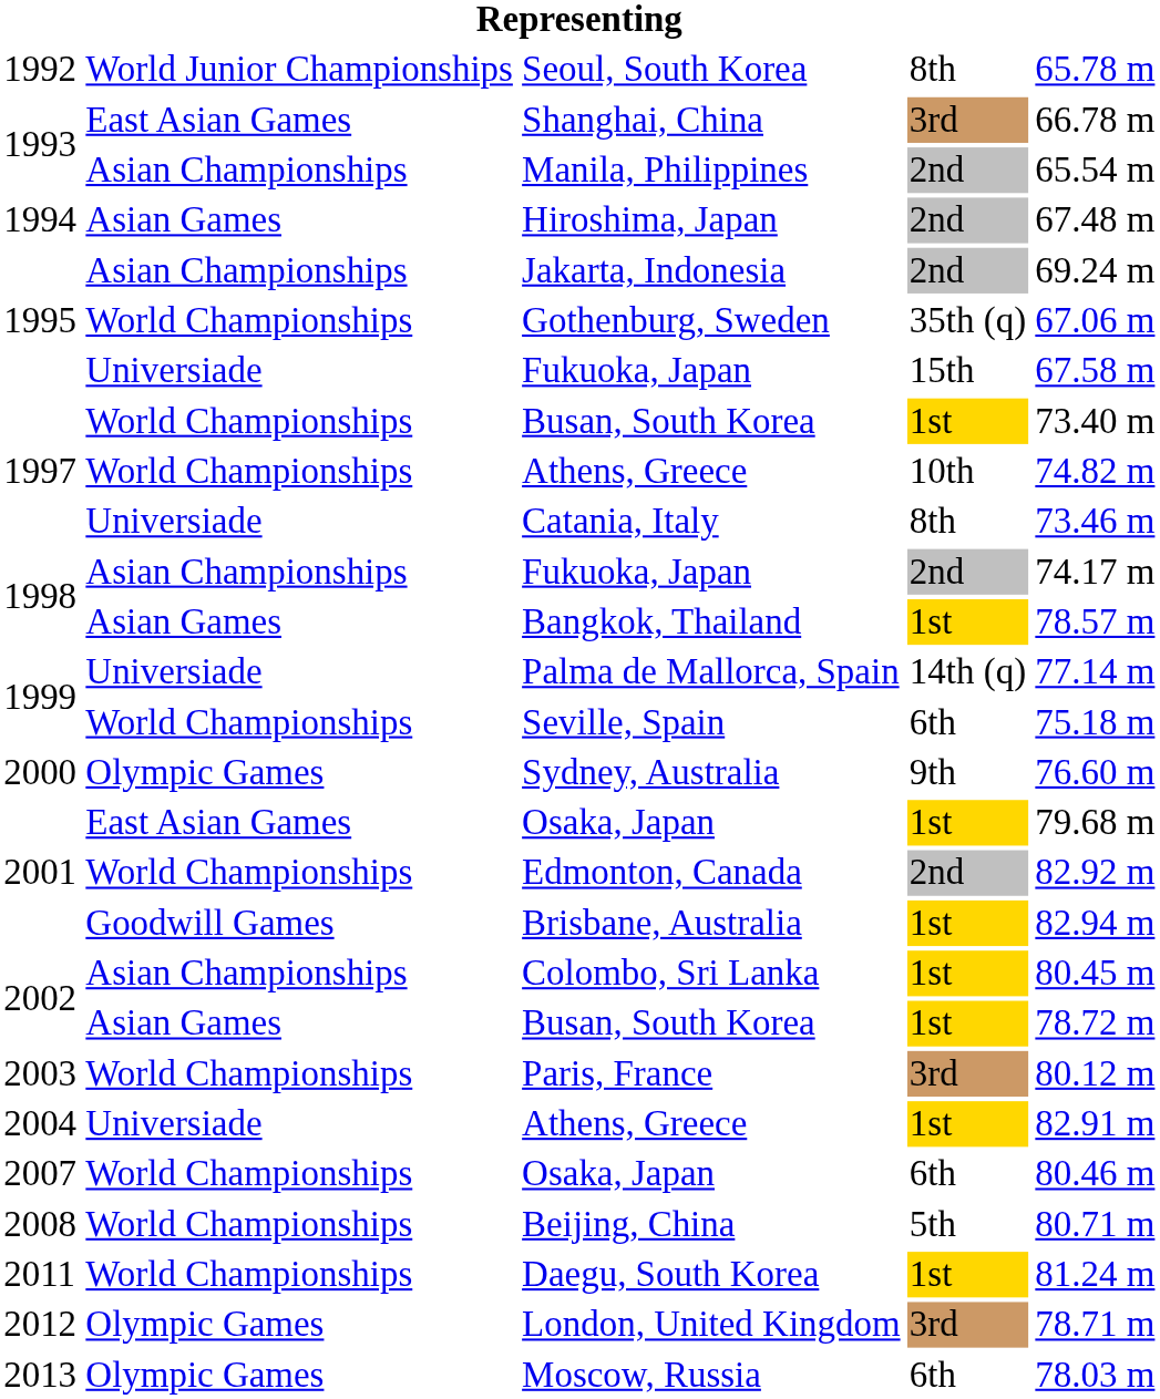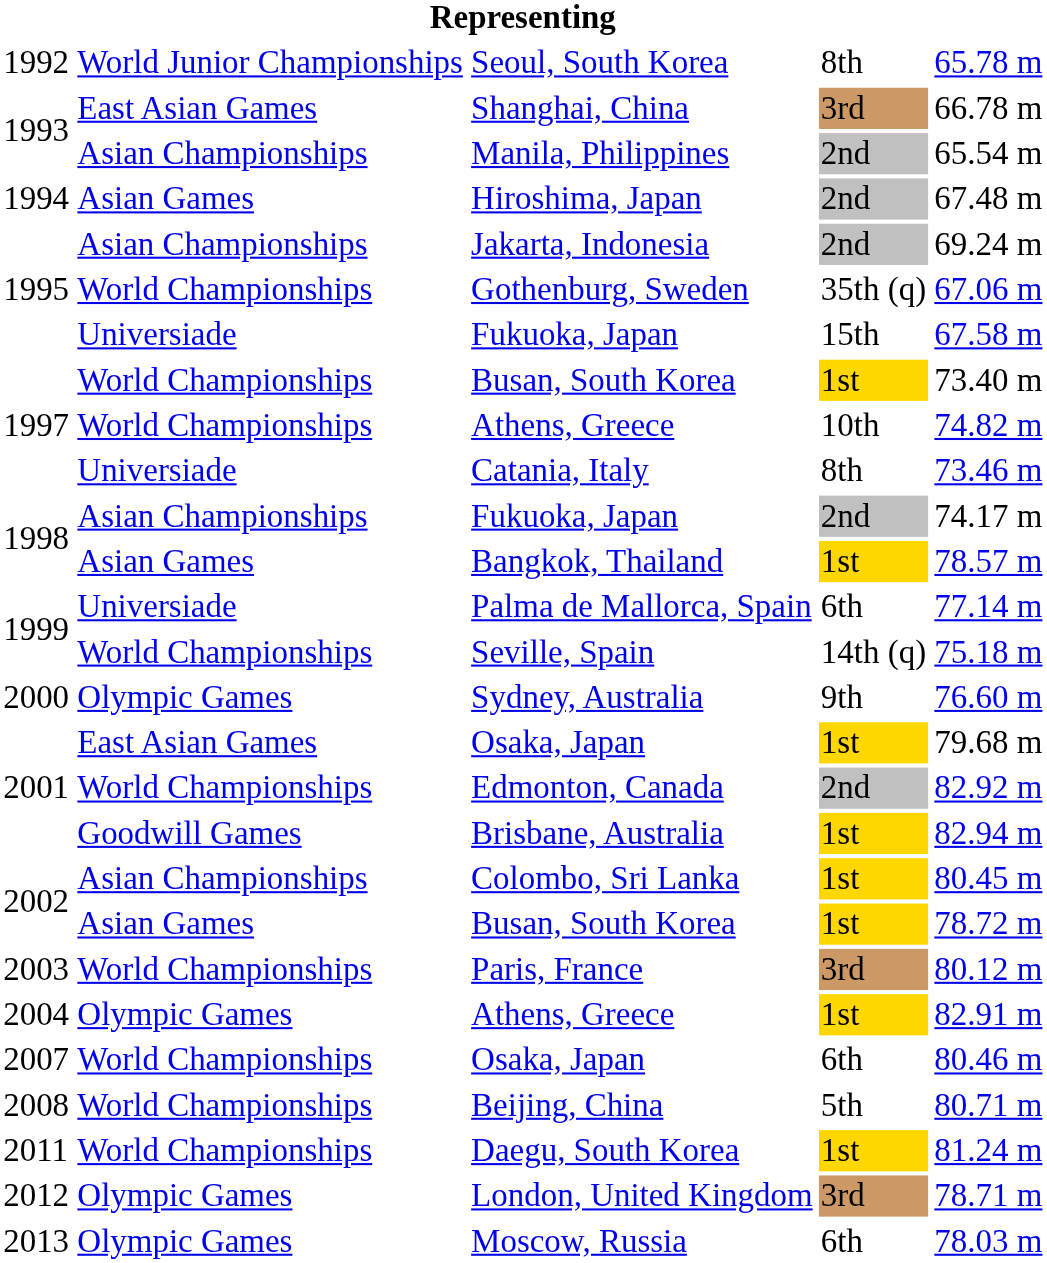Palma de Mallorca, Spain | column 4: 14th (q) -> 6th
Seville, Spain | column 4: 6th -> 14th (q)
2004 / Athens, Greece | column 2: Universiade -> Olympic Games
